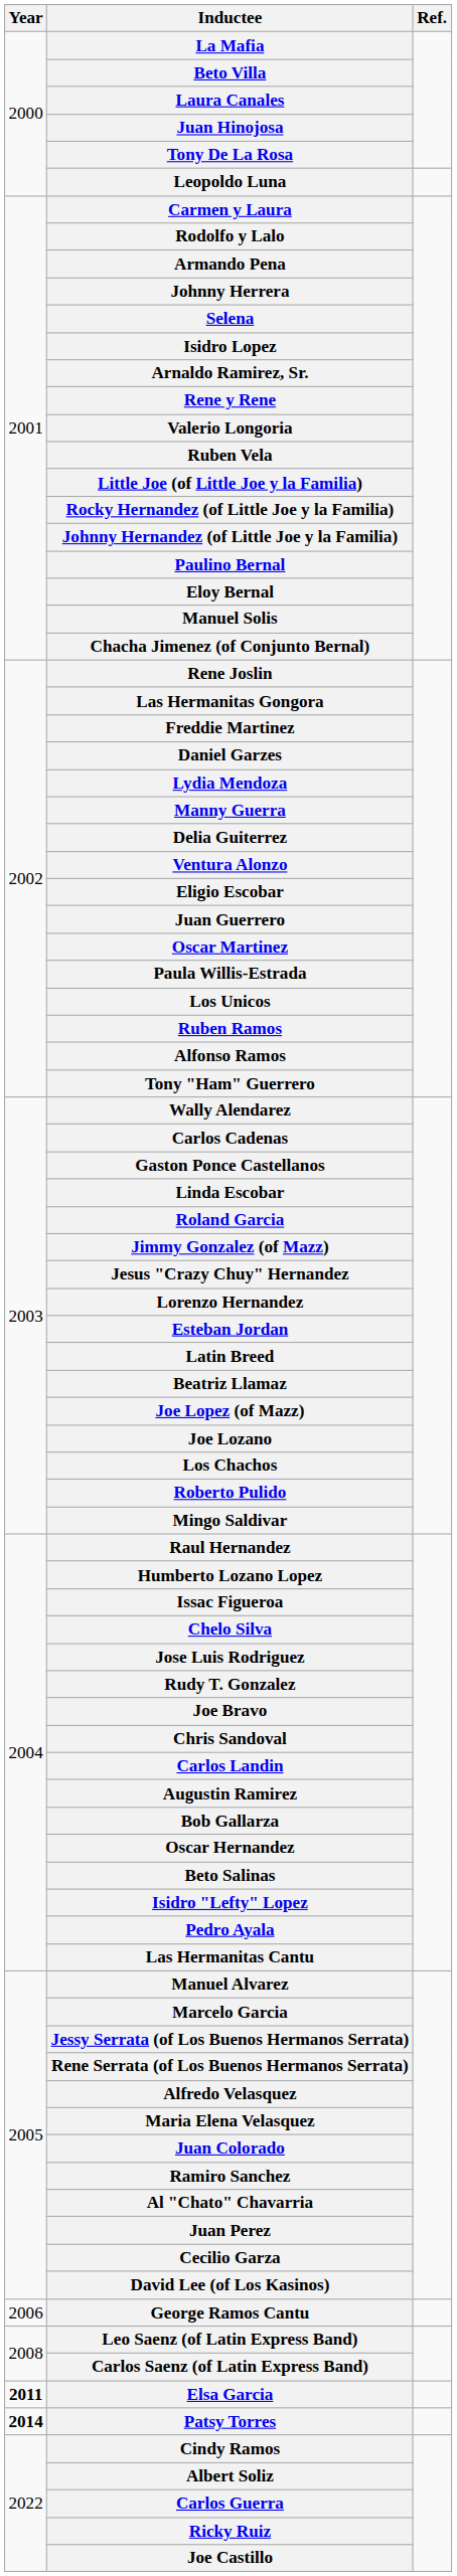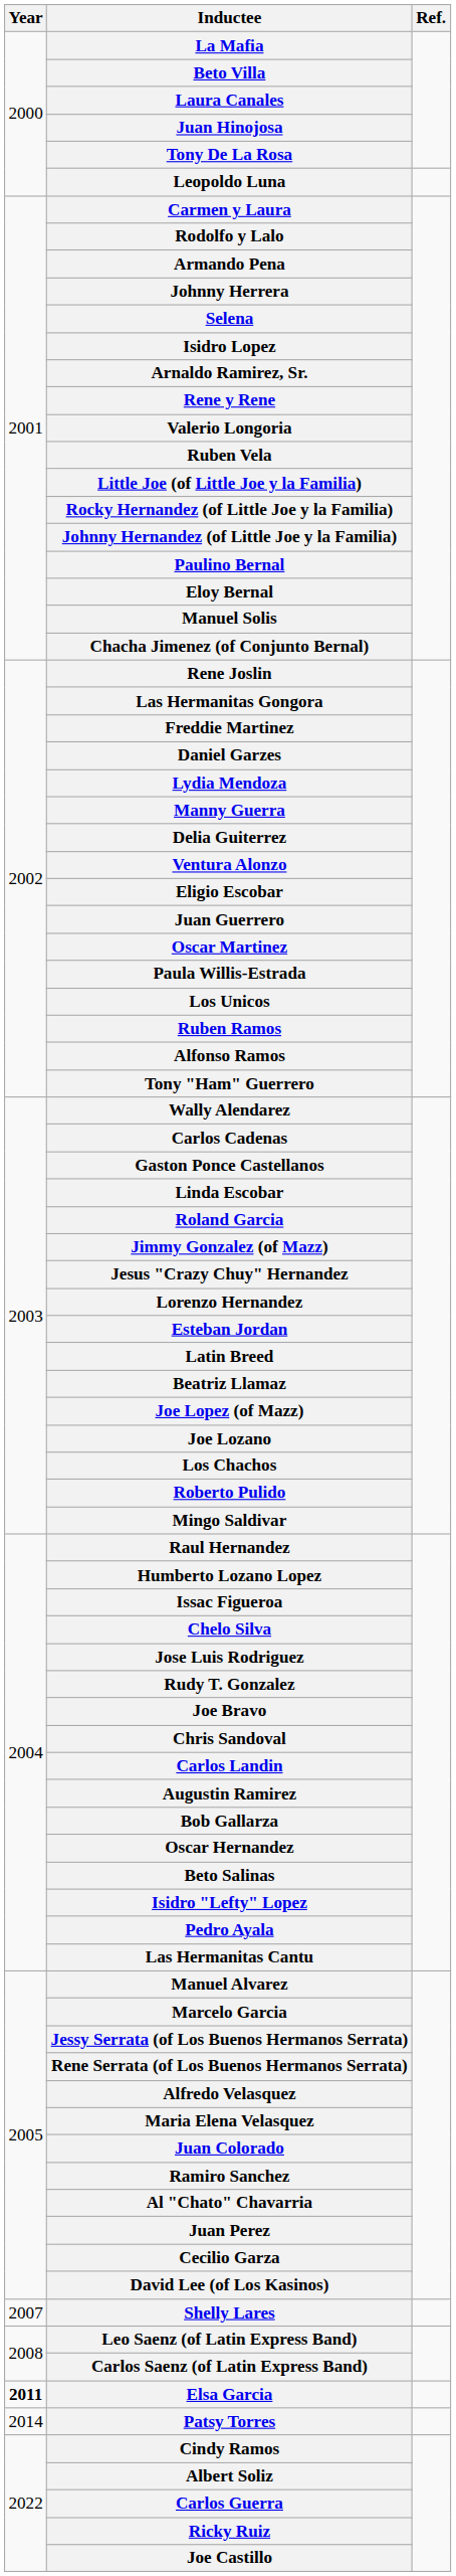- row: 2006 | George Ramos Cantu
+ row: 2007 | Shelly Lares
Patsy Torres | Year: bold -> normal
